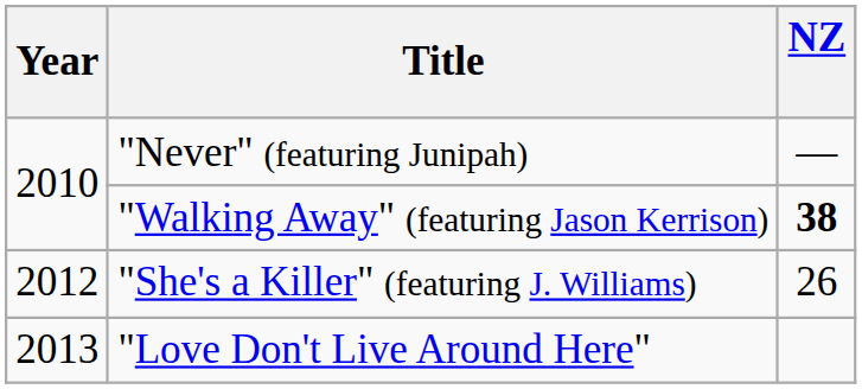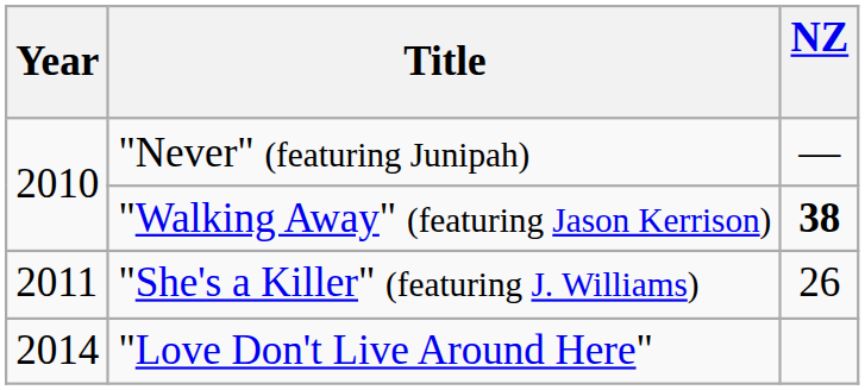"She's a Killer" (featuring J. Williams) | Year: 2012 -> 2011
"Love Don't Live Around Here" | Year: 2013 -> 2014
